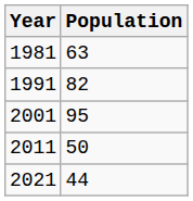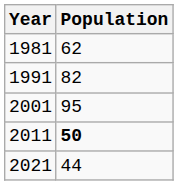1981 | Population: 63 -> 62
2011 | Population: normal -> bold
